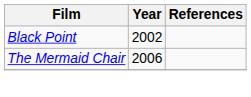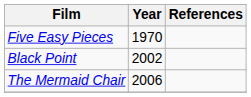+ row: Five Easy Pieces | 1970
